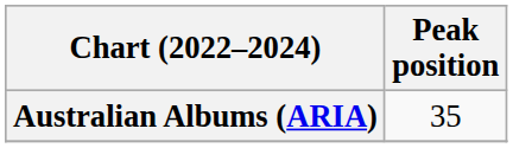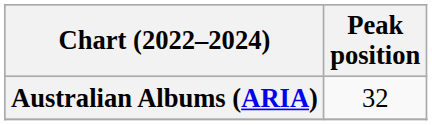Australian Albums (ARIA) | Peak position: 35 -> 32
